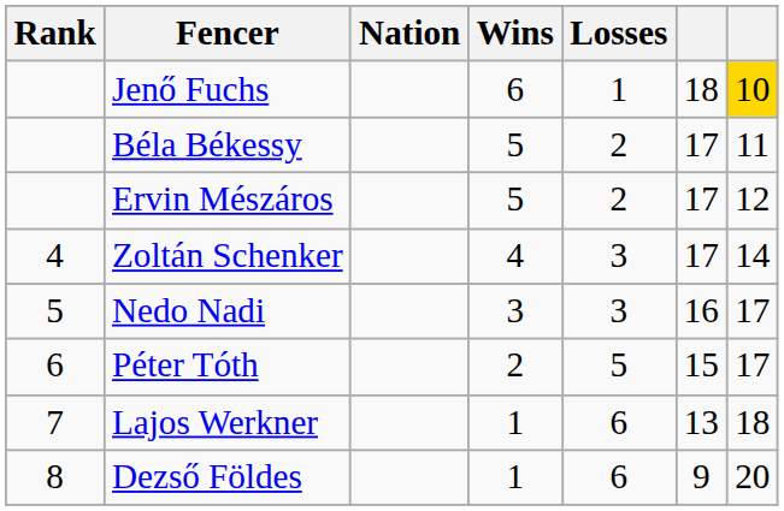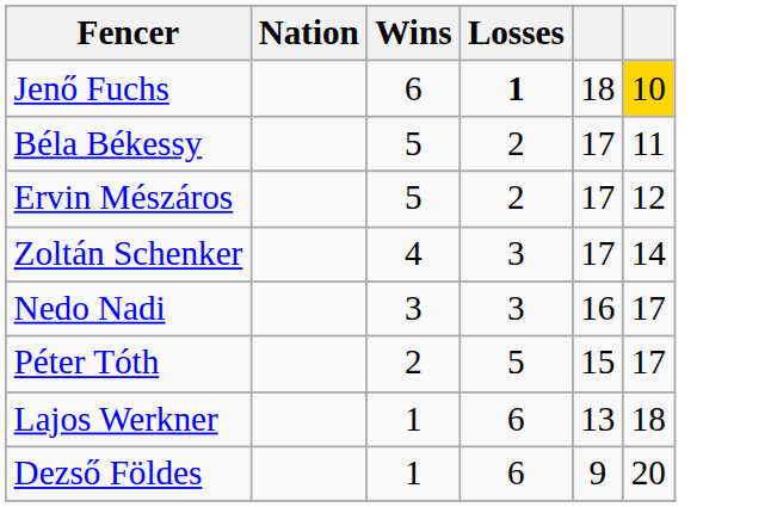- column: Rank | 4 | 5 | 6 | 7 | 8
Jenő Fuchs | Losses: normal -> bold
